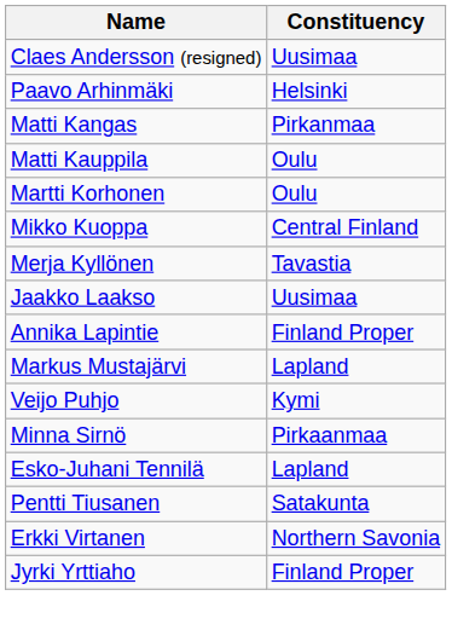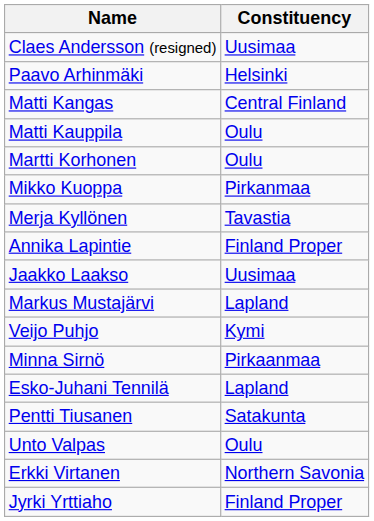Matti Kangas | Constituency: Pirkanmaa -> Central Finland
Mikko Kuoppa | Constituency: Central Finland -> Pirkanmaa
rows swapped: Jaakko Laakso <-> Annika Lapintie
+ row: Unto Valpas | Oulu
